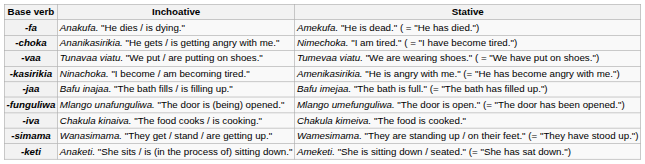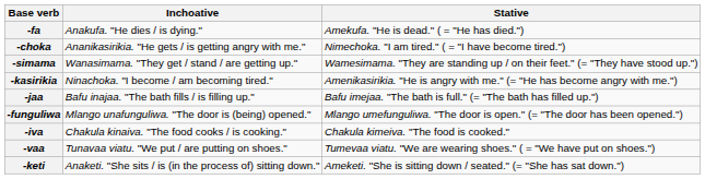rows swapped: -vaa <-> -simama
